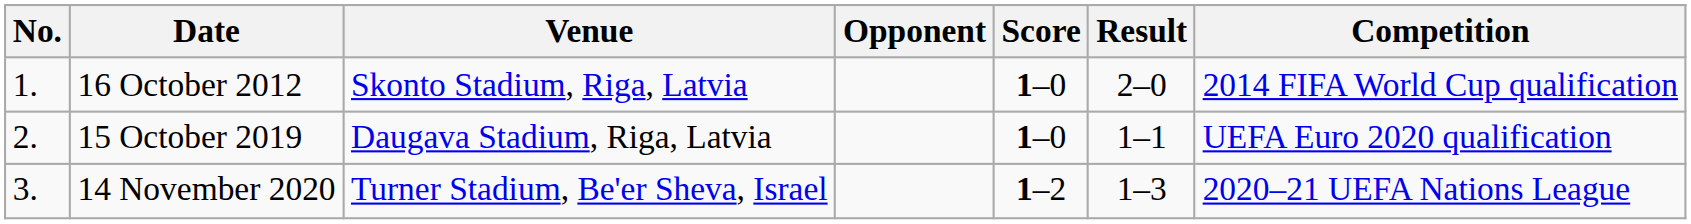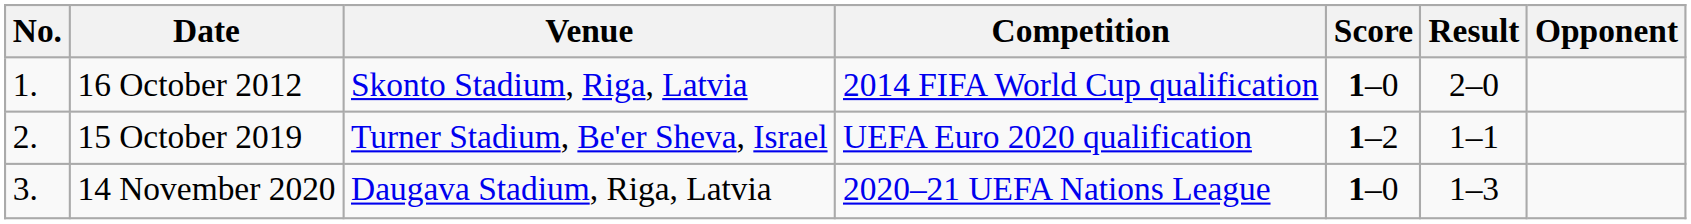columns swapped: Opponent <-> Competition
15 October 2019 | Venue: Daugava Stadium, Riga, Latvia -> Turner Stadium, Be'er Sheva, Israel
15 October 2019 | Score: 1–0 -> 1–2
14 November 2020 | Venue: Turner Stadium, Be'er Sheva, Israel -> Daugava Stadium, Riga, Latvia
14 November 2020 | Score: 1–2 -> 1–0
